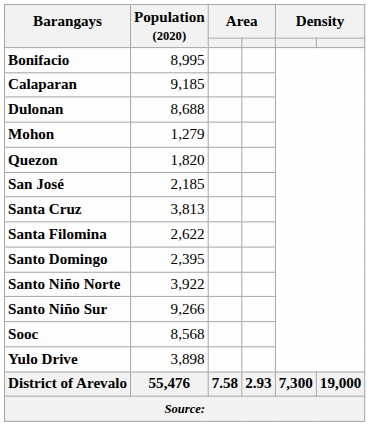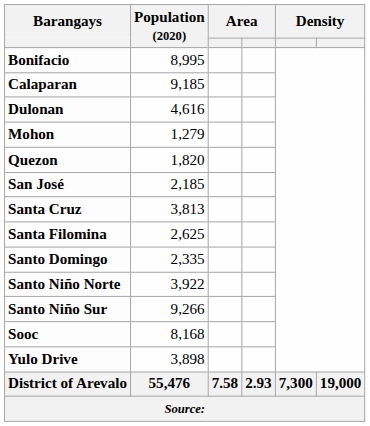Dulonan | Population (2020): 8,688 -> 4,616
Santa Filomina | Population (2020): 2,622 -> 2,625
Santo Domingo | Population (2020): 2,395 -> 2,335
Sooc | Population (2020): 8,568 -> 8,168
